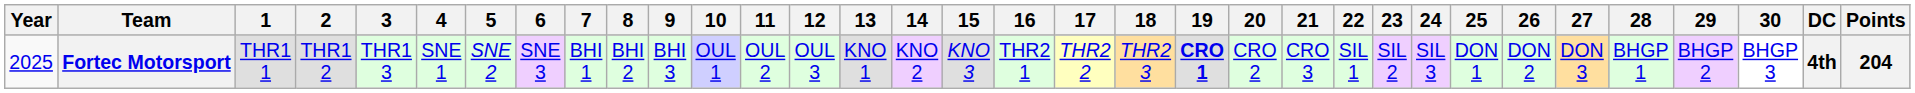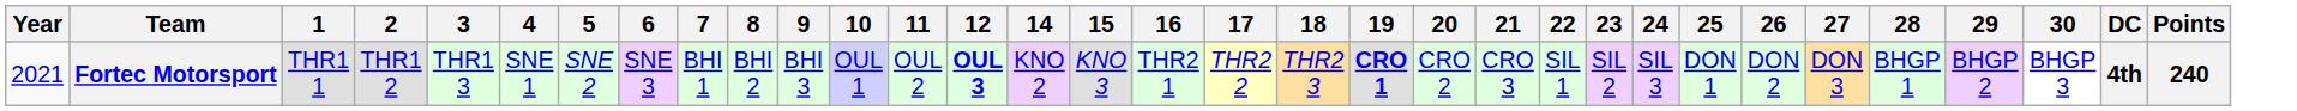- column: 13 | KNO 1
Fortec Motorsport | Year: 2025 -> 2021
Fortec Motorsport | 12: normal -> bold
Fortec Motorsport | Points: 204 -> 240
